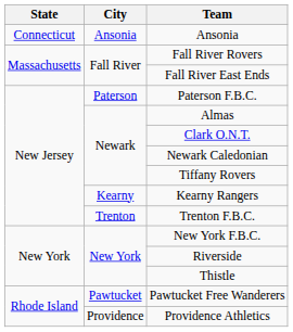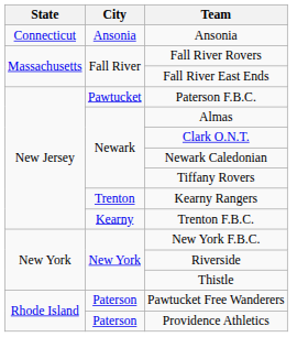Paterson F.B.C. | City: Paterson -> Pawtucket
Kearny Rangers | City: Kearny -> Trenton
Trenton F.B.C. | City: Trenton -> Kearny
Pawtucket Free Wanderers | City: Pawtucket -> Paterson
Providence Athletics | City: Providence -> Paterson
